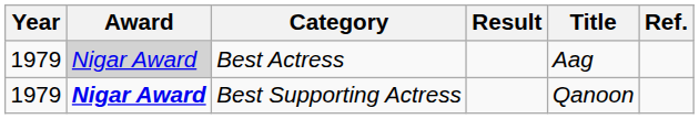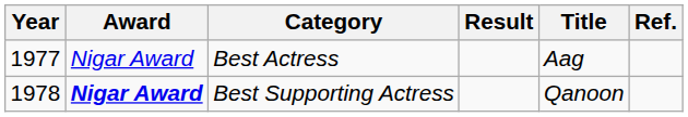Best Actress | Year: 1979 -> 1977
Best Actress | Award: lightgrey background -> no background
Best Supporting Actress | Year: 1979 -> 1978
